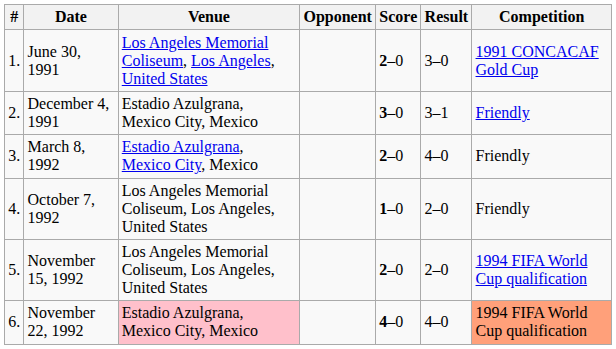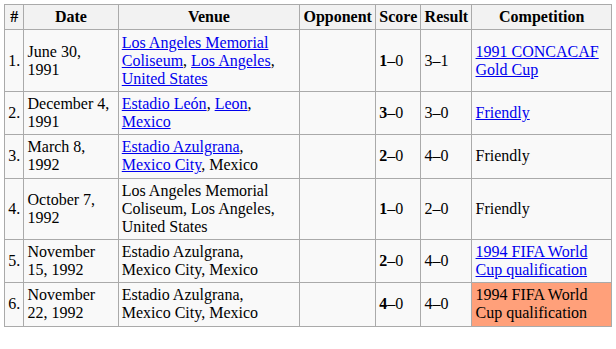June 30, 1991 | Score: 2–0 -> 1–0
June 30, 1991 | Result: 3–0 -> 3–1
December 4, 1991 | Venue: Estadio Azulgrana, Mexico City, Mexico -> Estadio León, Leon, Mexico
December 4, 1991 | Result: 3–1 -> 3–0
November 15, 1992 | Venue: Los Angeles Memorial Coliseum, Los Angeles, United States -> Estadio Azulgrana, Mexico City, Mexico
November 15, 1992 | Result: 2–0 -> 4–0
November 22, 1992 | Venue: pink background -> no background
